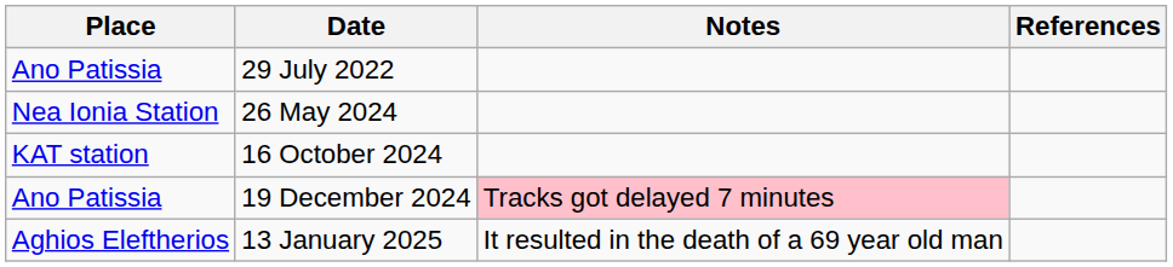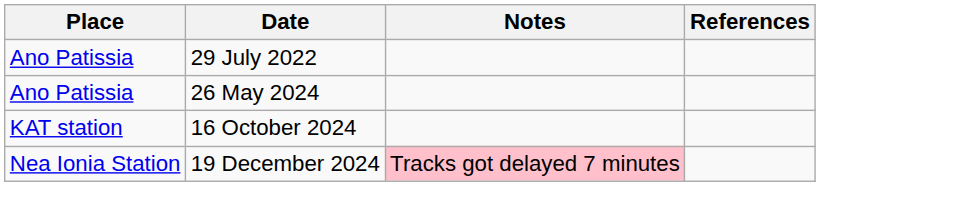26 May 2024 | Place: Nea Ionia Station -> Ano Patissia
19 December 2024 | Place: Ano Patissia -> Nea Ionia Station
- row: Aghios Eleftherios | 13 January 2025 | It resulted in the death of a 69 year old man
